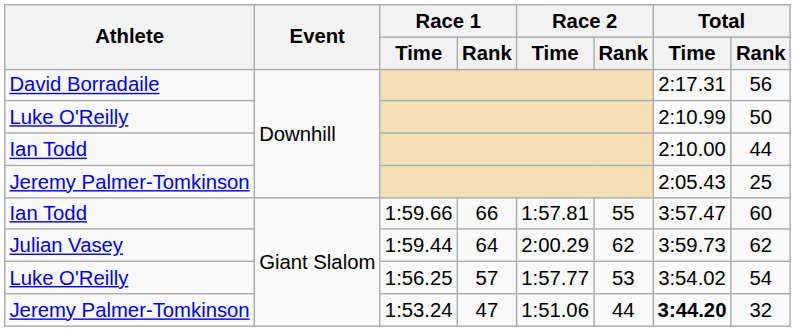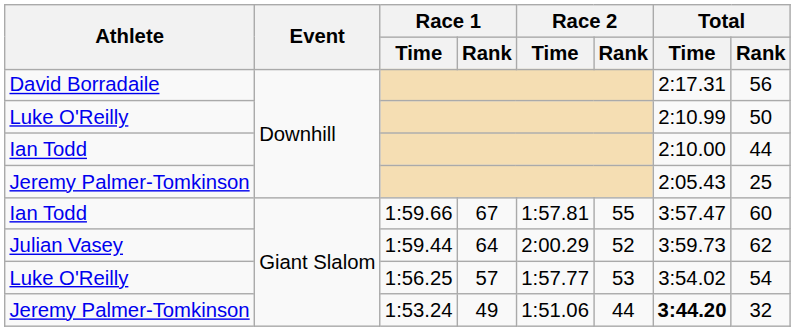Ian Todd / 1:59.66 | Race 1 / Rank: 66 -> 67
Julian Vasey | Race 2 / Rank: 62 -> 52
Jeremy Palmer-Tomkinson / 1:53.24 | Race 1 / Rank: 47 -> 49
